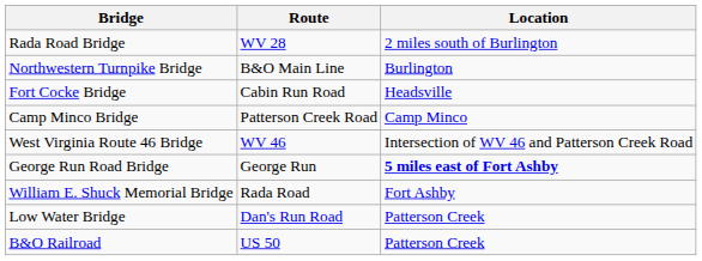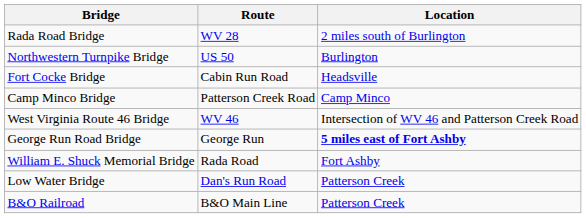Northwestern Turnpike Bridge | Route: B&O Main Line -> US 50
B&O Railroad | Route: US 50 -> B&O Main Line
